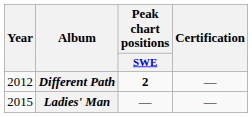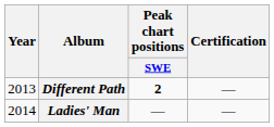Different Path | Year: 2012 -> 2013
Ladies' Man | Year: 2015 -> 2014
